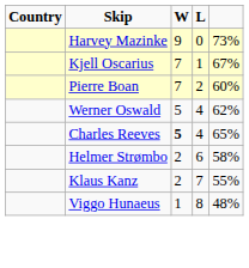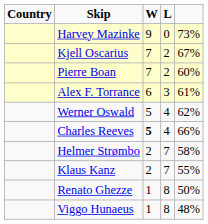Kjell Oscarius | L: 1 -> 2
+ row: Alex F. Torrance | 6 | 3 | 61%
Charles Reeves | column 5: 65% -> 66%
Helmer Strømbo | L: 6 -> 7
+ row: Renato Ghezze | 1 | 8 | 50%
